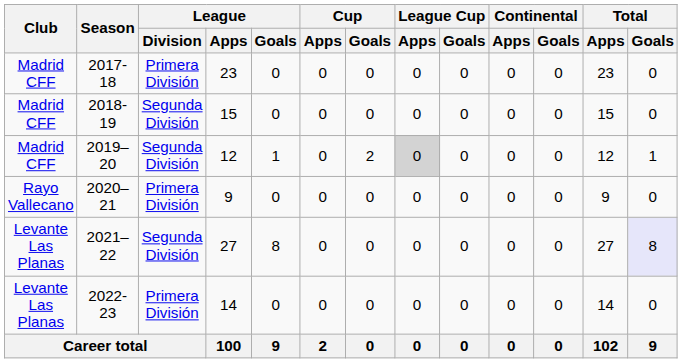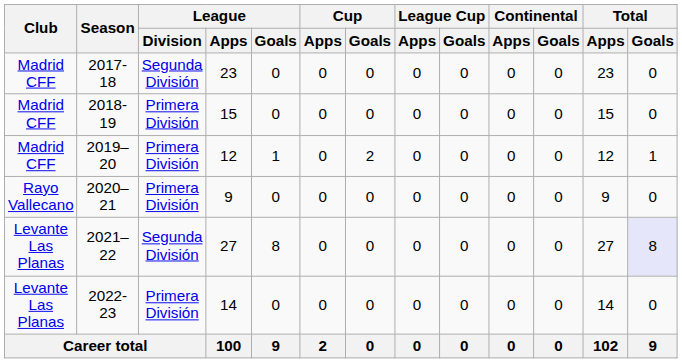2017-18 | League / Division: Primera División -> Segunda División
2018-19 | League / Division: Segunda División -> Primera División
2019–20 | League / Division: Segunda División -> Primera División
2019–20 | League Cup / Apps: lightgrey background -> no background
